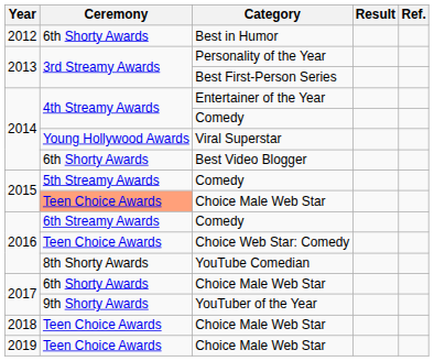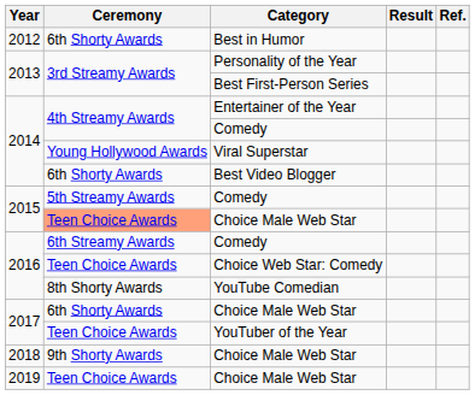YouTuber of the Year | Ceremony: 9th Shorty Awards -> Teen Choice Awards
2018 / Choice Male Web Star | Ceremony: Teen Choice Awards -> 9th Shorty Awards
